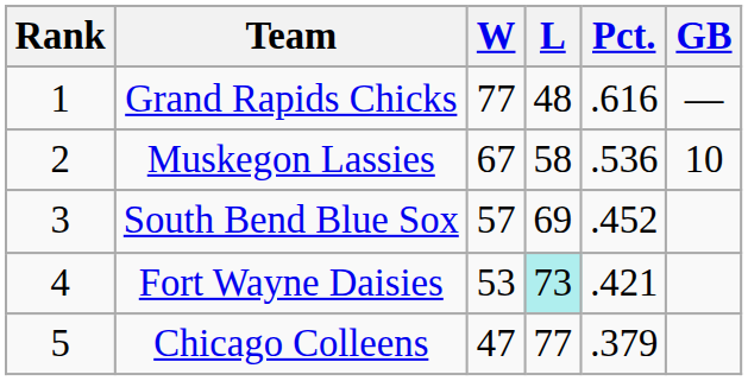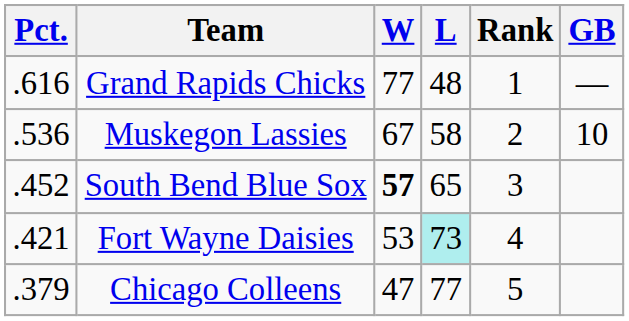columns swapped: Rank <-> Pct.
South Bend Blue Sox | W: normal -> bold
South Bend Blue Sox | L: 69 -> 65
